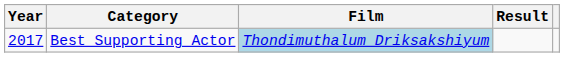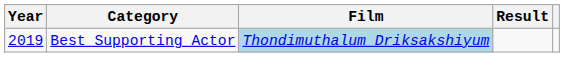Best Supporting Actor | Year: 2017 -> 2019
